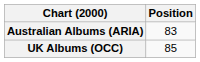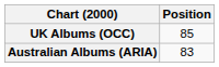rows swapped: Australian Albums (ARIA) <-> UK Albums (OCC)
